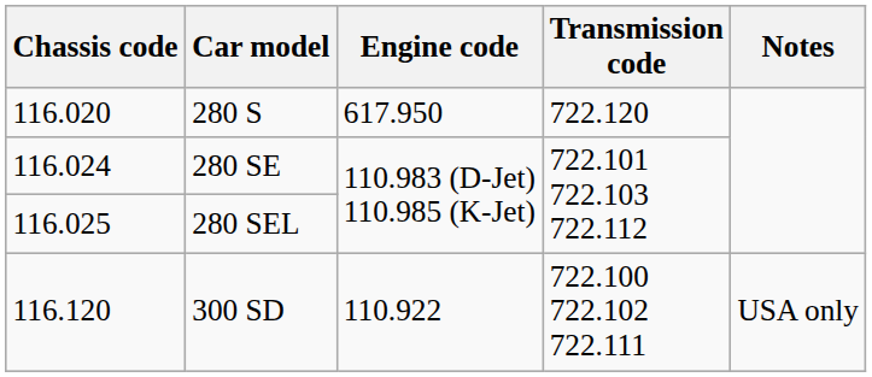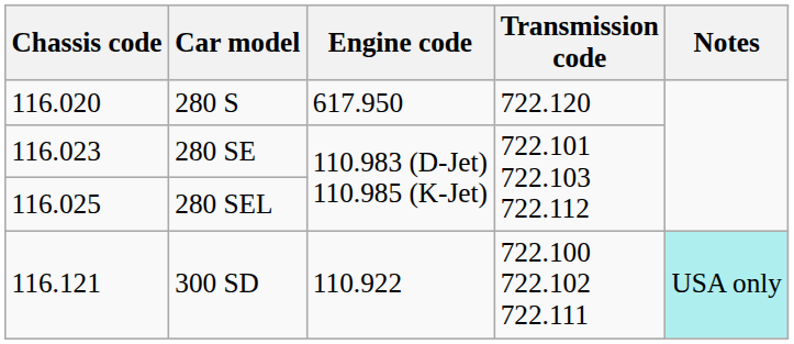280 SE | Chassis code: 116.024 -> 116.023
300 SD | Chassis code: 116.120 -> 116.121
300 SD | Notes: no background -> paleturquoise background
